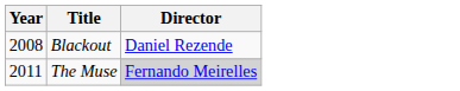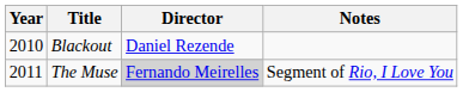+ column: Notes | Segment of Rio, I Love You
Blackout | Year: 2008 -> 2010
